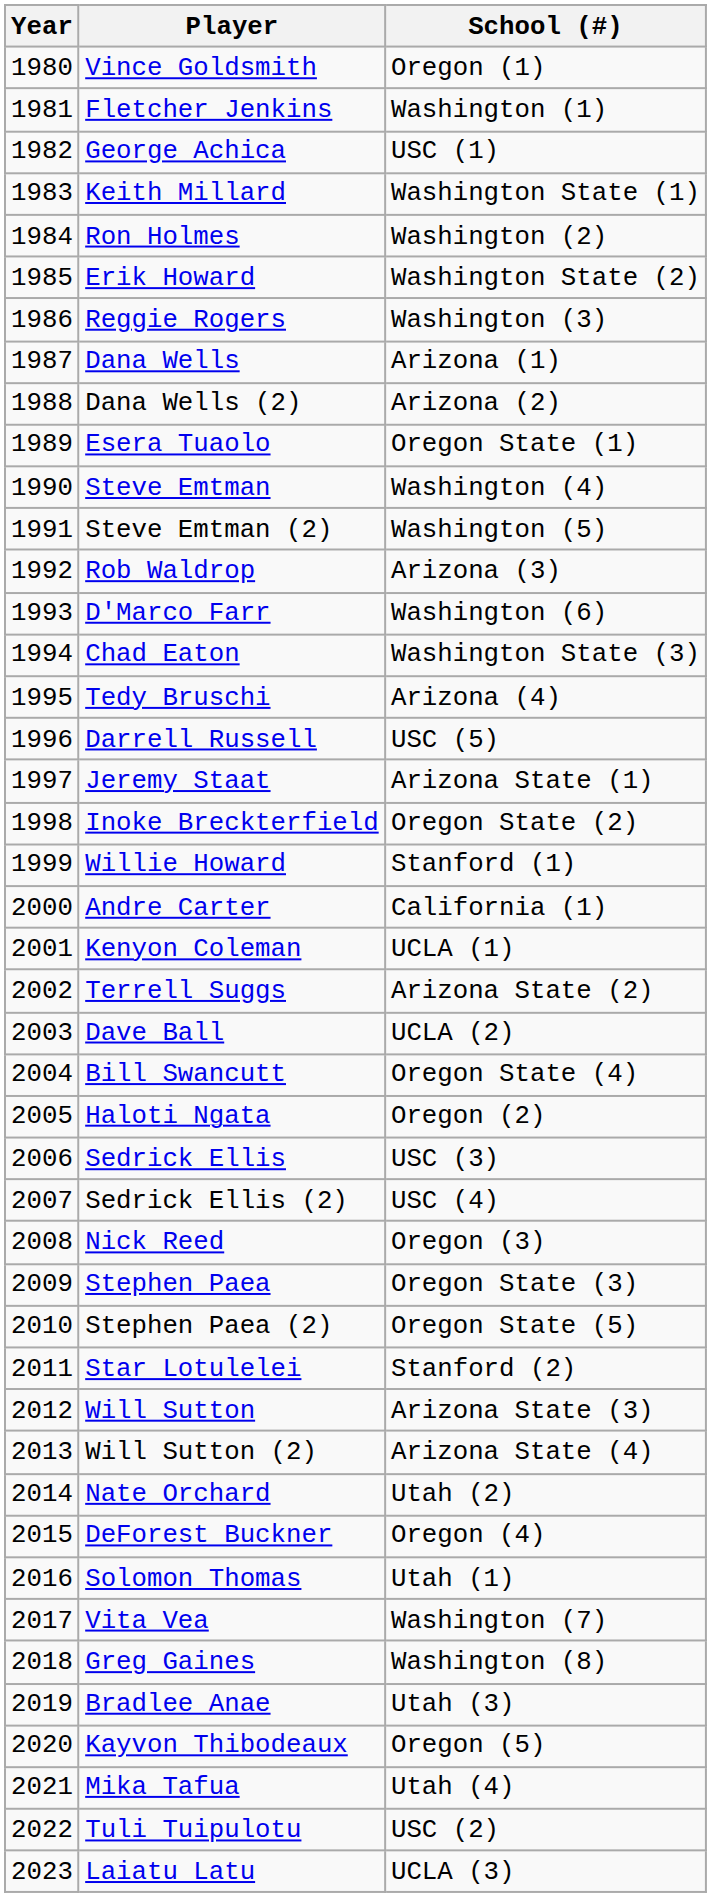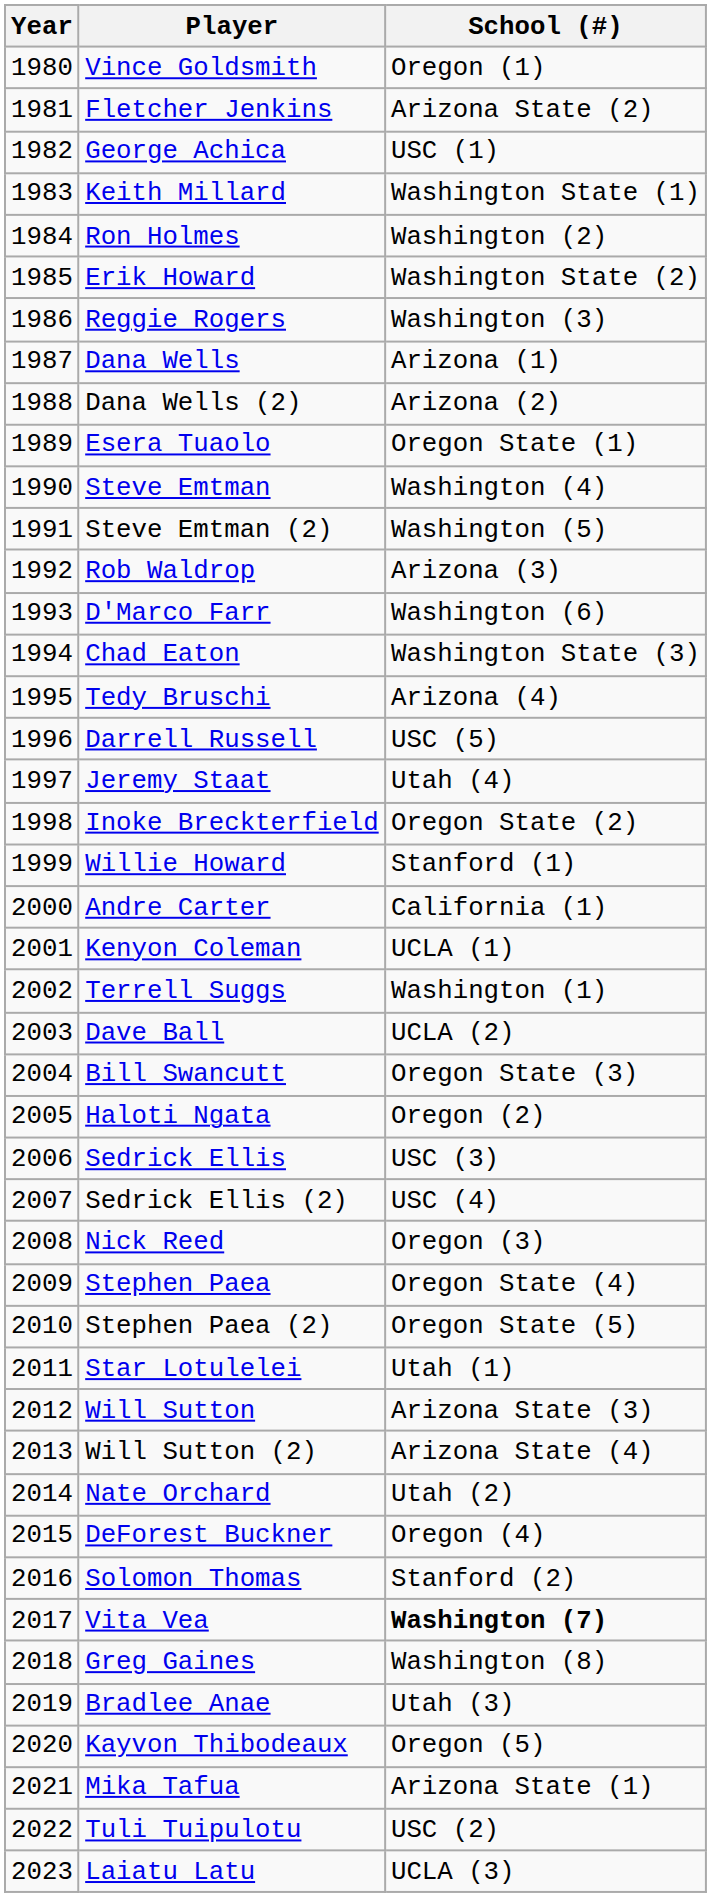Fletcher Jenkins | School (#): Washington (1) -> Arizona State (2)
Jeremy Staat | School (#): Arizona State (1) -> Utah (4)
Terrell Suggs | School (#): Arizona State (2) -> Washington (1)
Bill Swancutt | School (#): Oregon State (4) -> Oregon State (3)
Stephen Paea | School (#): Oregon State (3) -> Oregon State (4)
Star Lotulelei | School (#): Stanford (2) -> Utah (1)
Solomon Thomas | School (#): Utah (1) -> Stanford (2)
Vita Vea | School (#): normal -> bold
Mika Tafua | School (#): Utah (4) -> Arizona State (1)
